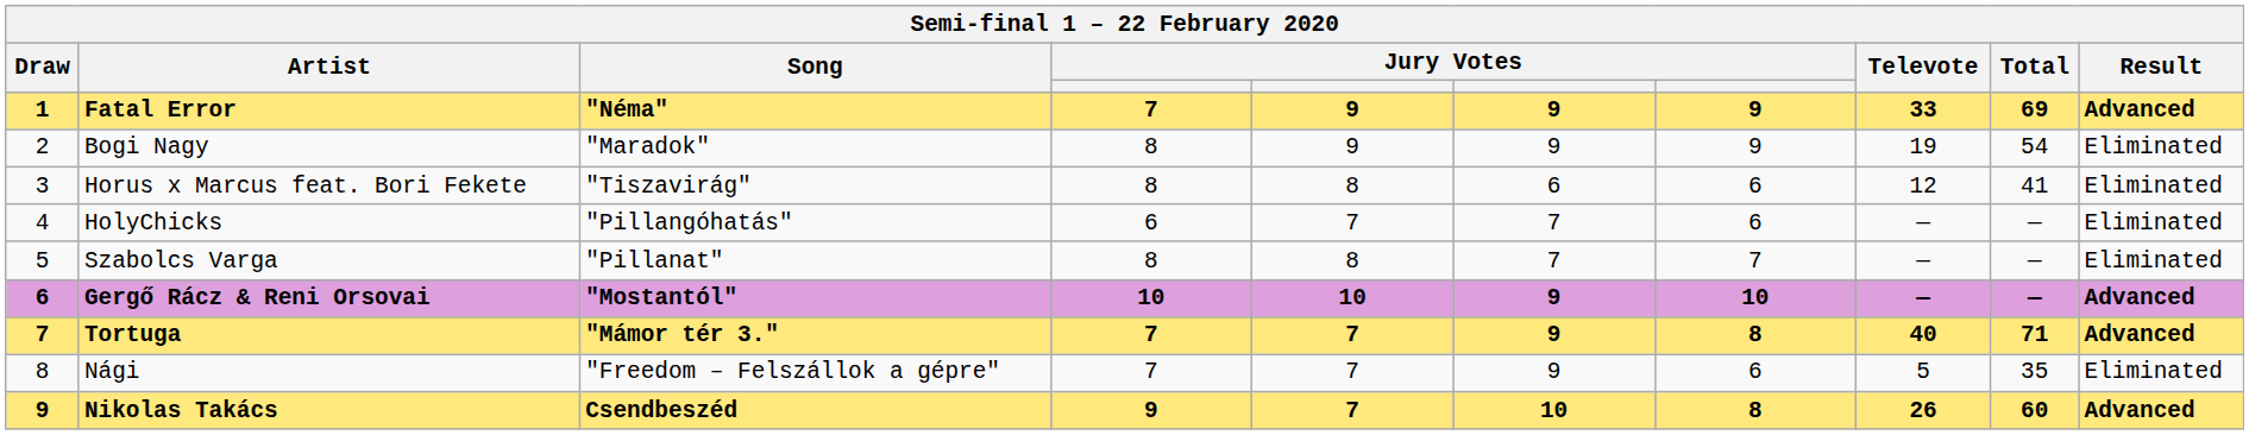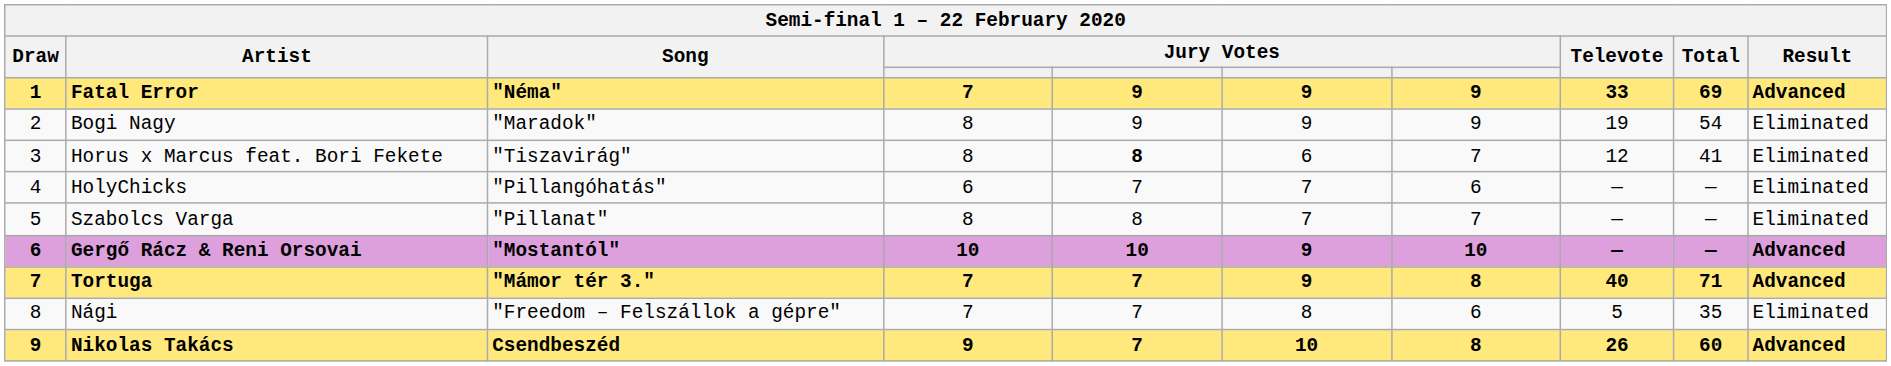Horus x Marcus feat. Bori Fekete | column 5: normal -> bold
Horus x Marcus feat. Bori Fekete | column 7: 6 -> 7
Nági | column 6: 9 -> 8
